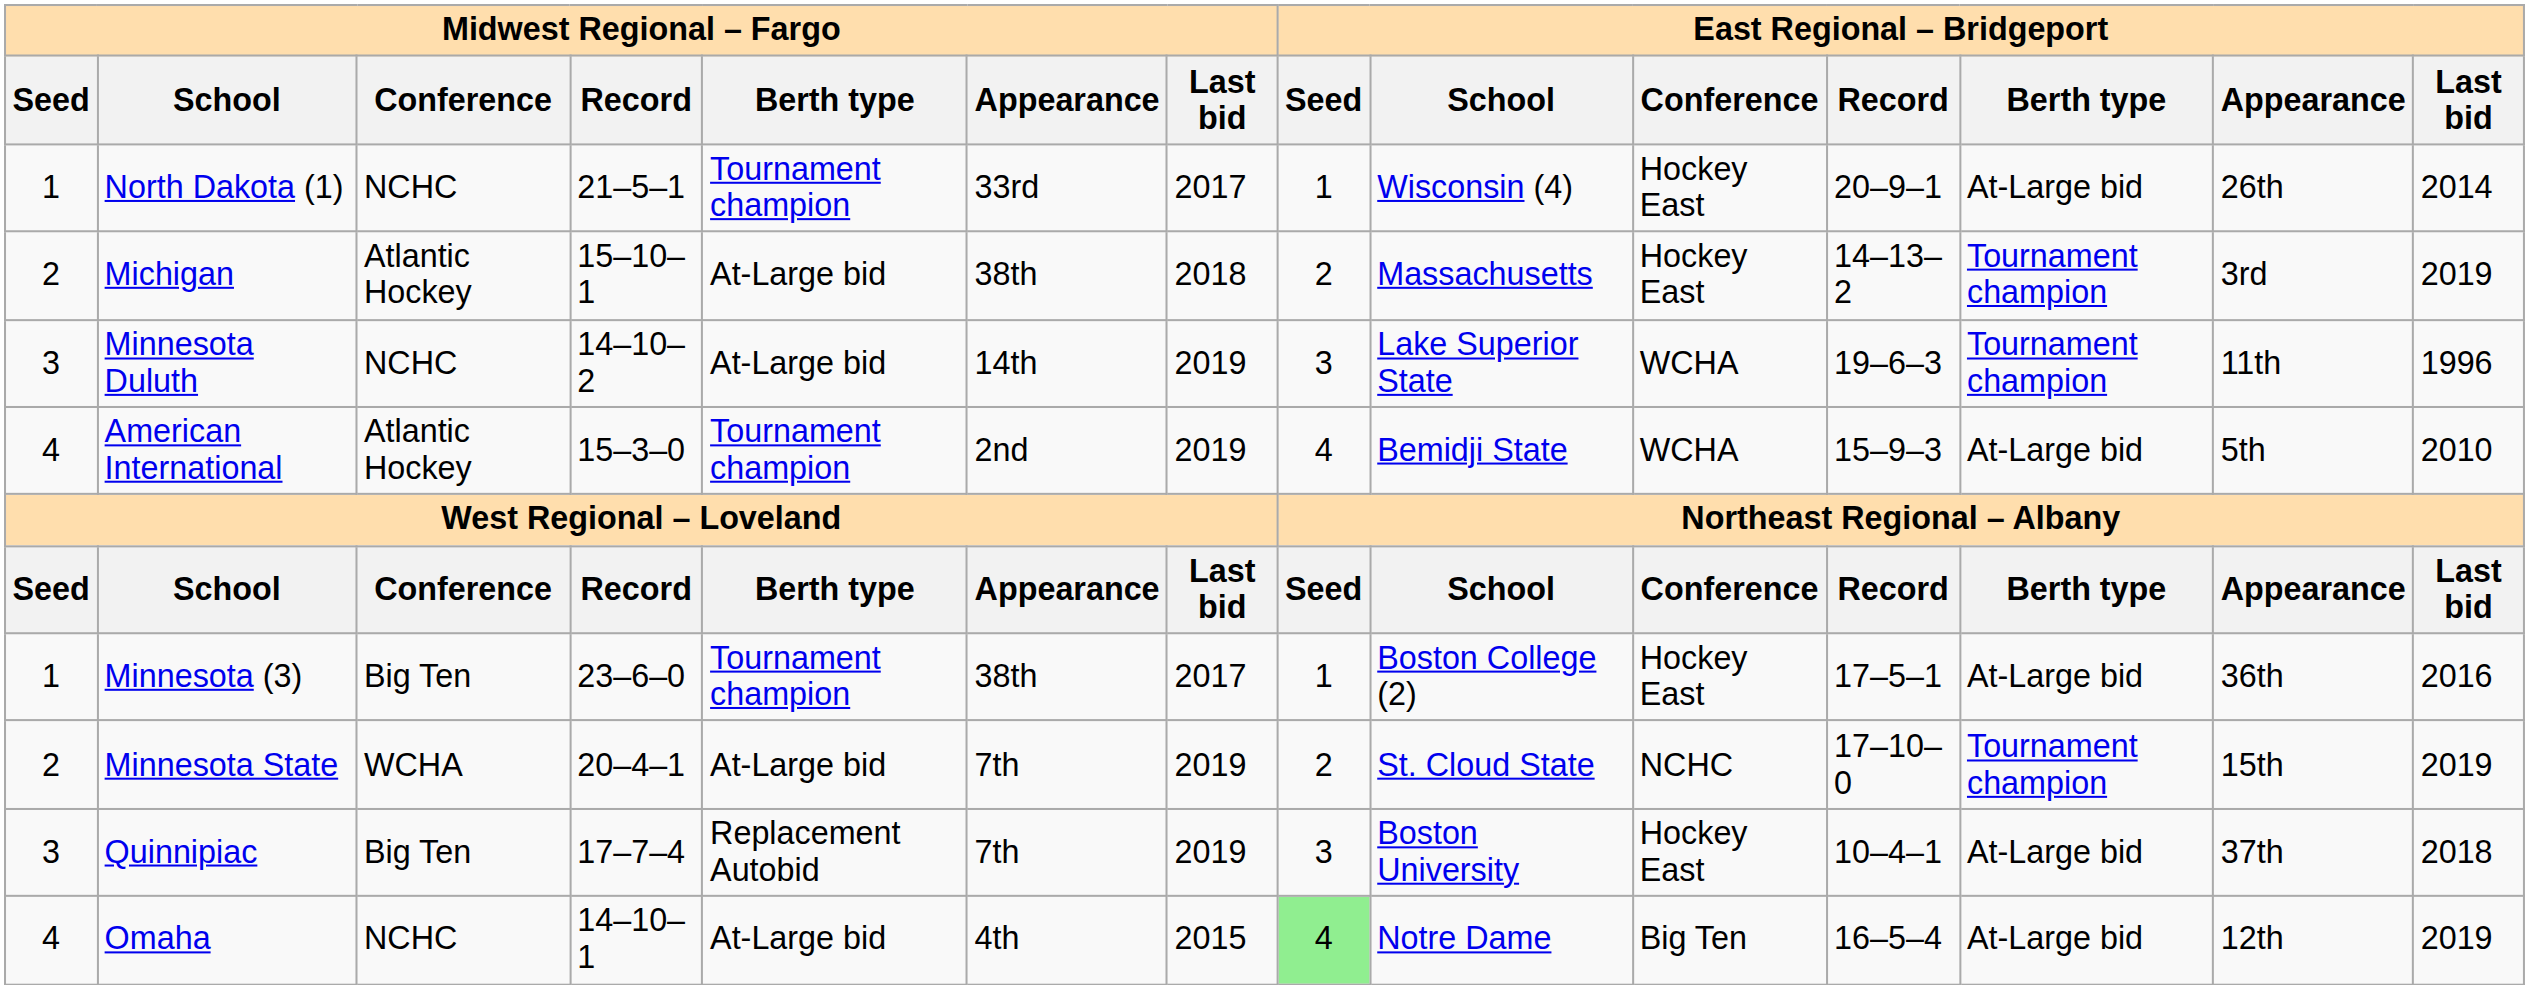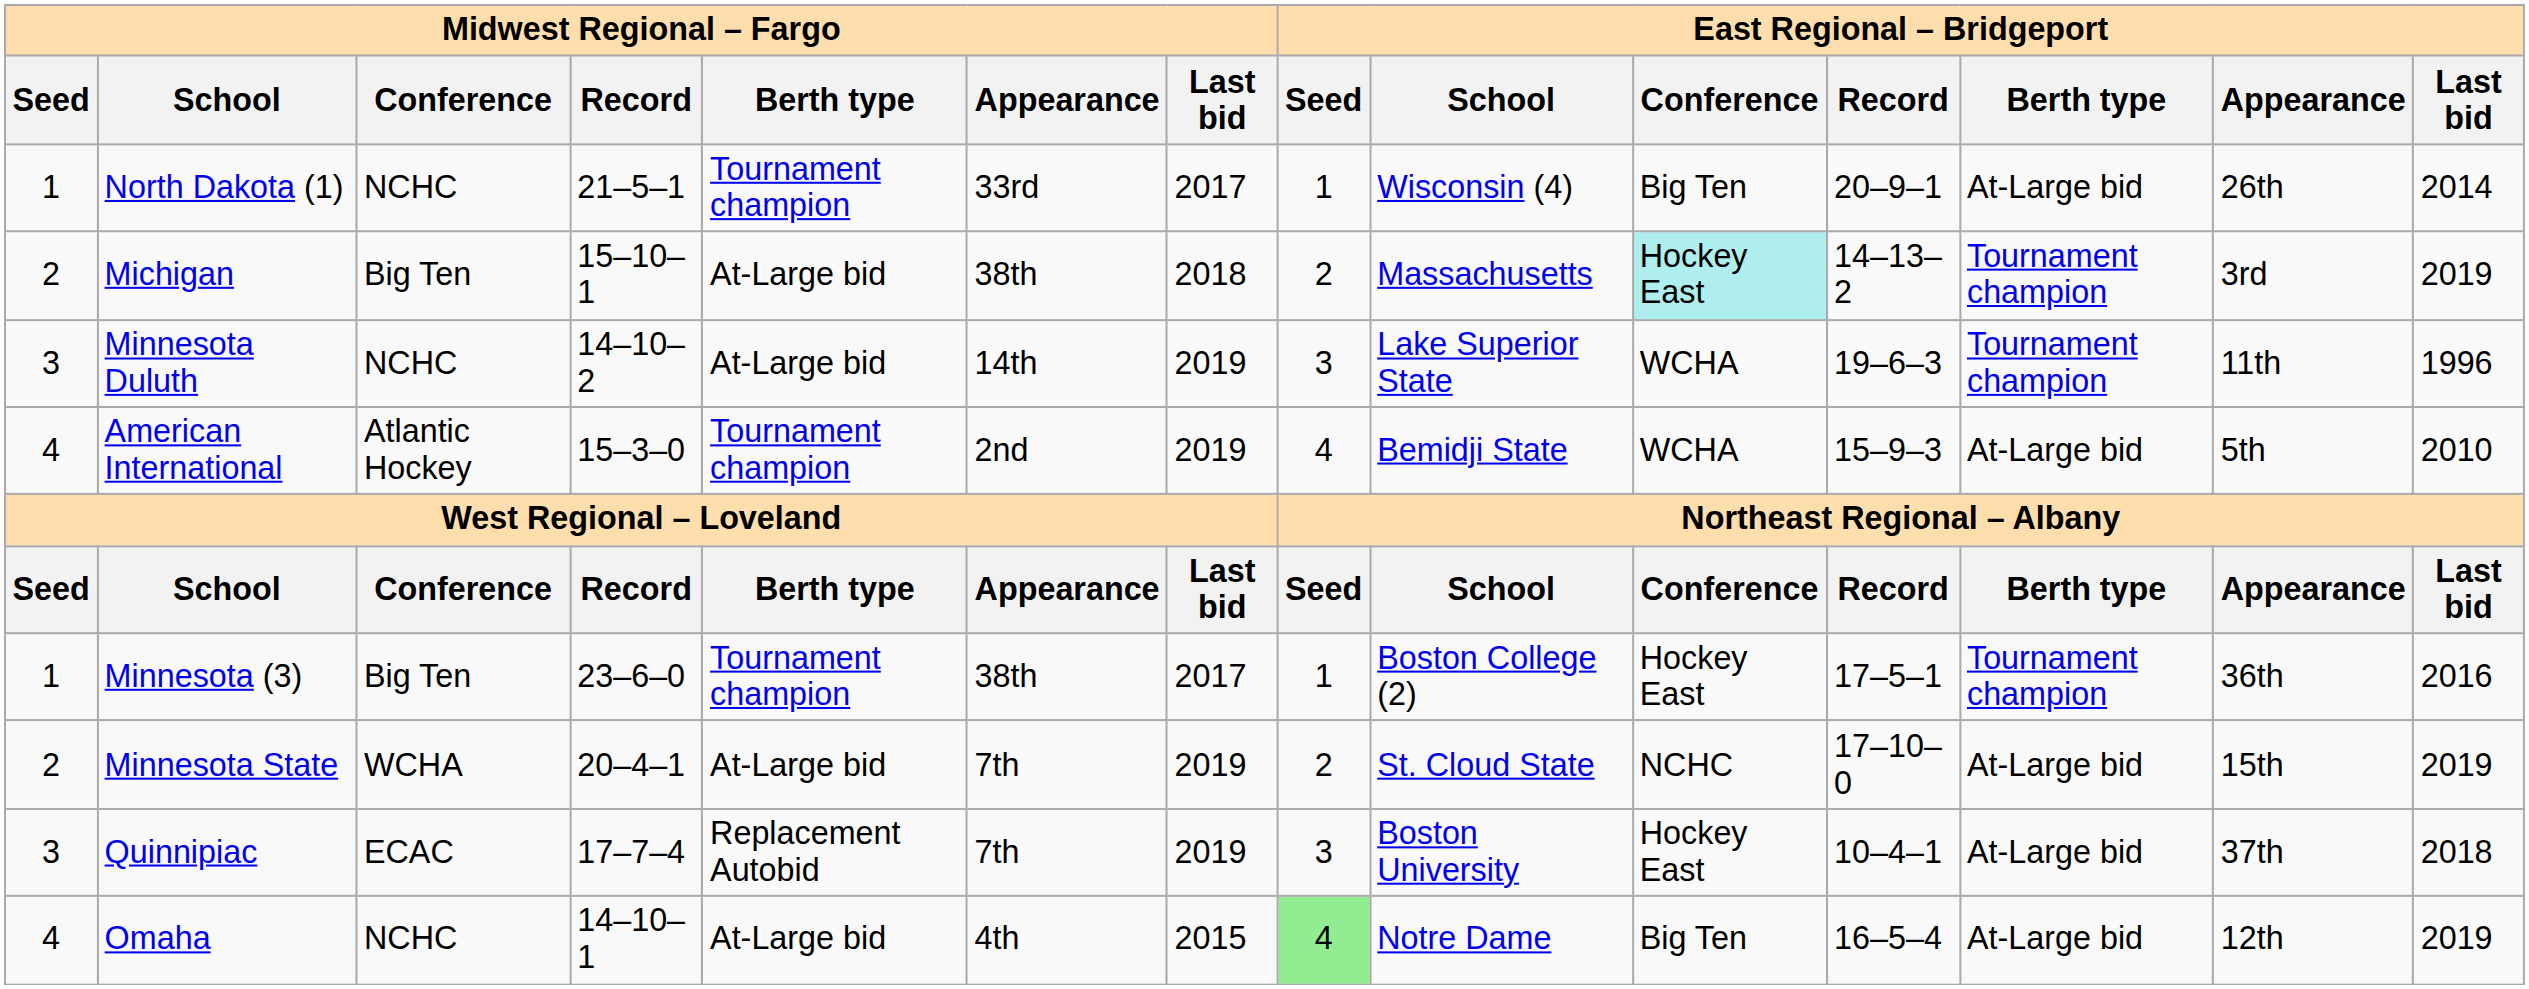North Dakota (1) | East Regional – Bridgeport / Conference: Hockey East -> Big Ten
Michigan | Midwest Regional – Fargo / Conference: Atlantic Hockey -> Big Ten
Michigan | East Regional – Bridgeport / Conference: no background -> paleturquoise background
Minnesota (3) | East Regional – Bridgeport / Berth type: At-Large bid -> Tournament champion
Minnesota State | East Regional – Bridgeport / Berth type: Tournament champion -> At-Large bid
Quinnipiac | Midwest Regional – Fargo / Conference: Big Ten -> ECAC
